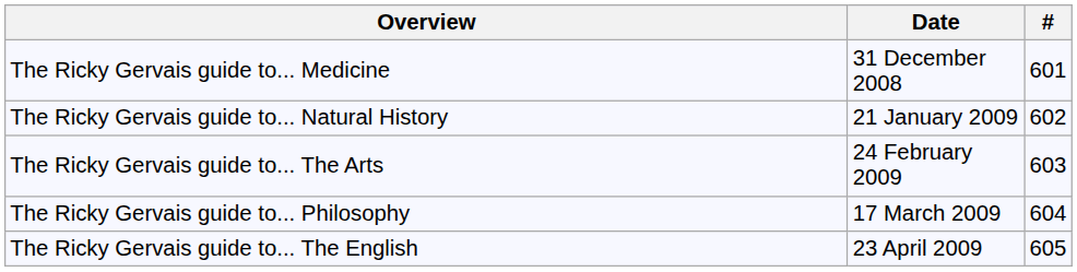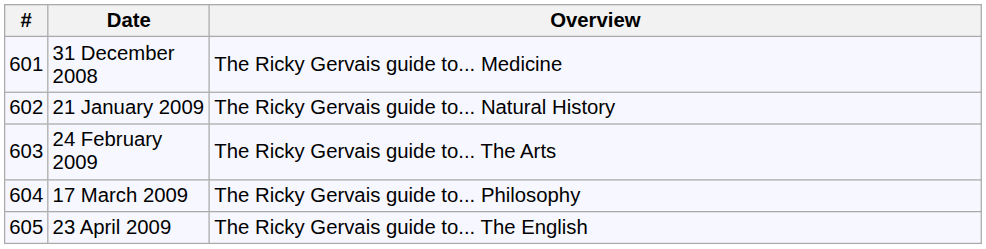columns swapped: # <-> Overview
